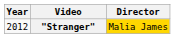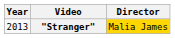"Stranger" | Year: 2012 -> 2013
